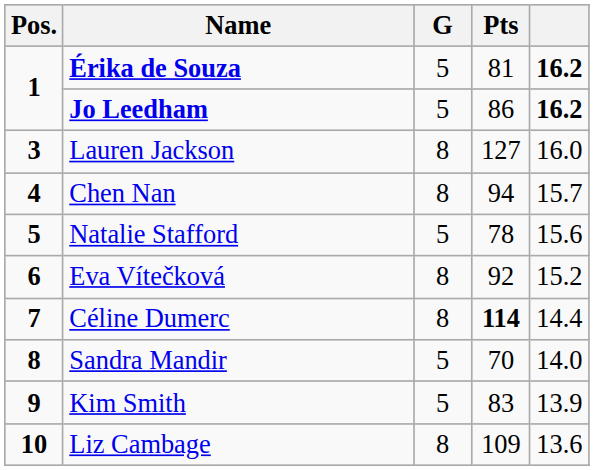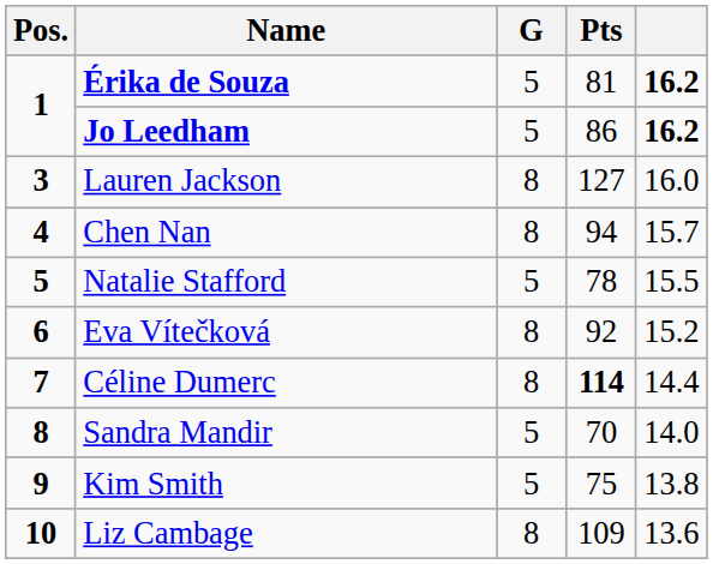Natalie Stafford | column 5: 15.6 -> 15.5
Kim Smith | Pts: 83 -> 75
Kim Smith | column 5: 13.9 -> 13.8
